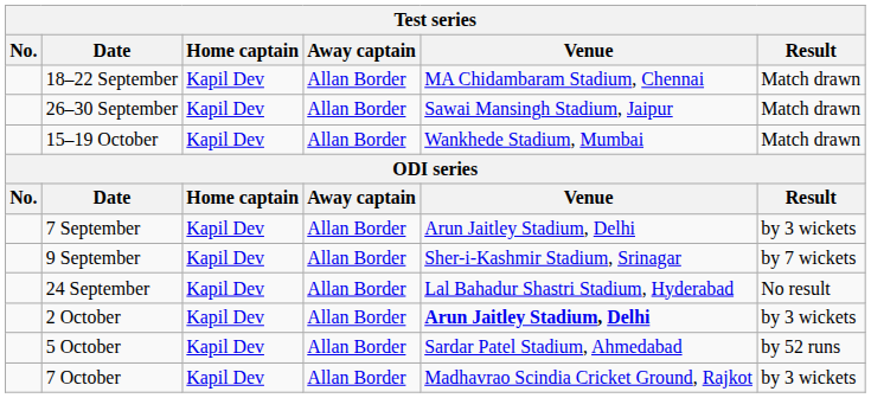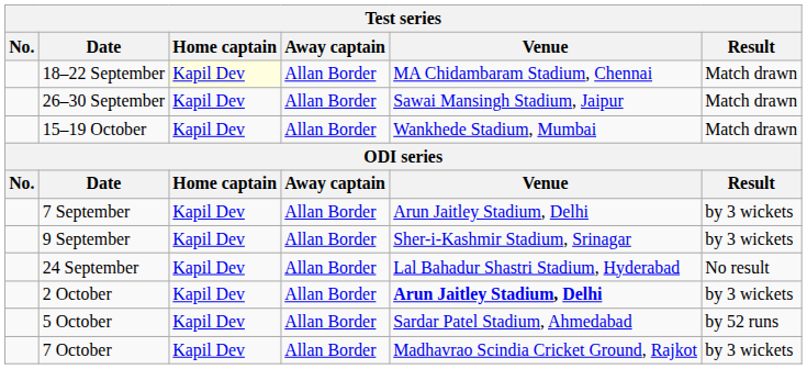18–22 September | Home captain: no background -> lightyellow background
9 September | Result: by 7 wickets -> by 3 wickets
